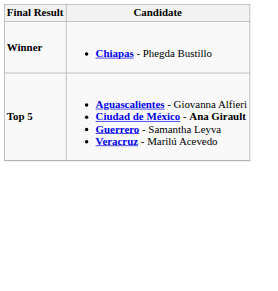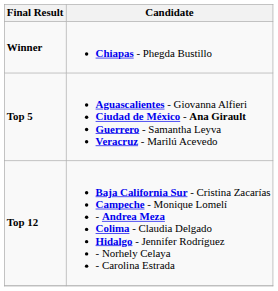+ row: Top 12 | Baja California Sur - Cristina Zacarías Campeche - Monique Lomelí - Andrea Meza Colima - Claudia Delgado Hidalgo - Jennifer Rodríguez - Norhely Celaya - Carolina Estrada
